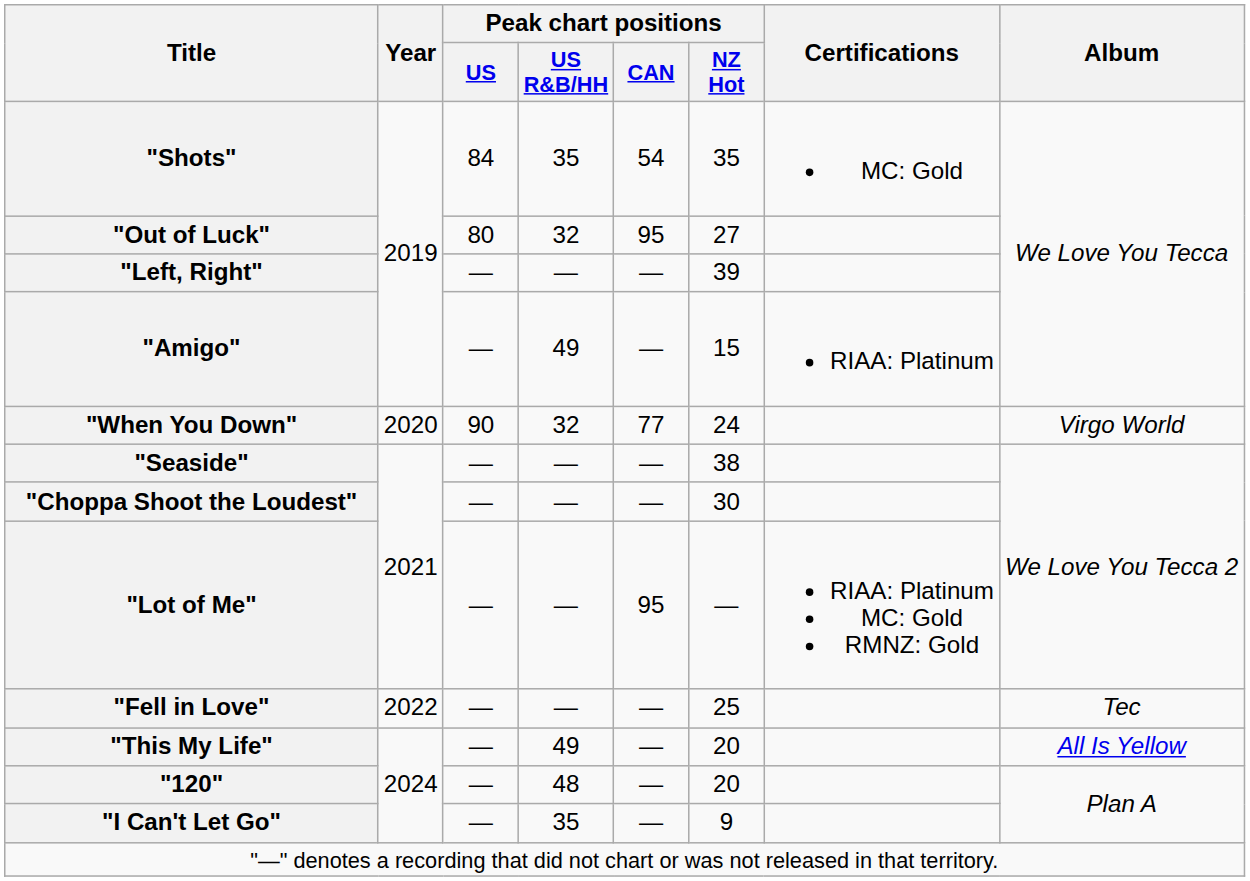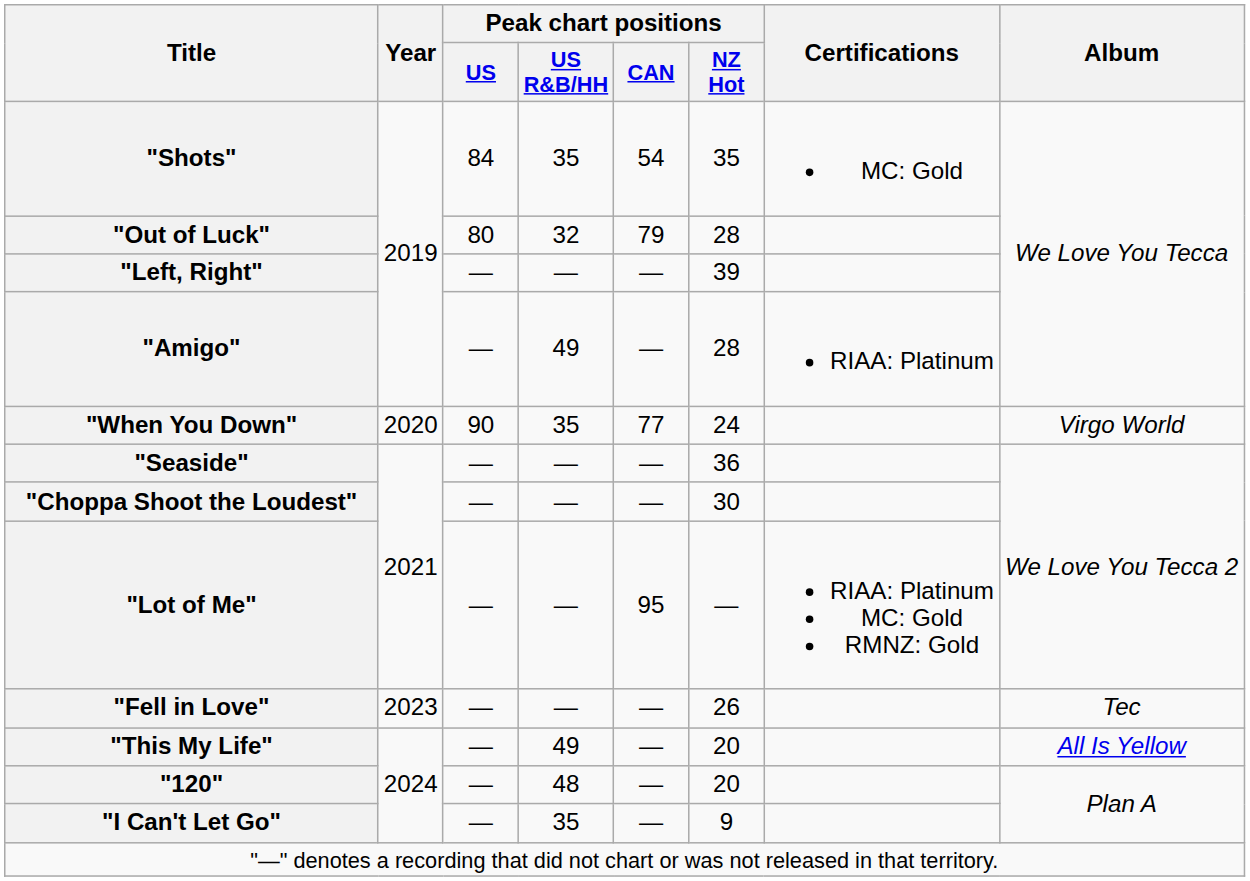"Out of Luck" | Peak chart positions / CAN: 95 -> 79
"Out of Luck" | Peak chart positions / NZ Hot: 27 -> 28
"Amigo" | Peak chart positions / NZ Hot: 15 -> 28
"When You Down" | Peak chart positions / US R&B/HH: 32 -> 35
"Seaside" | Peak chart positions / NZ Hot: 38 -> 36
"Fell in Love" | Year: 2022 -> 2023
"Fell in Love" | Peak chart positions / NZ Hot: 25 -> 26
